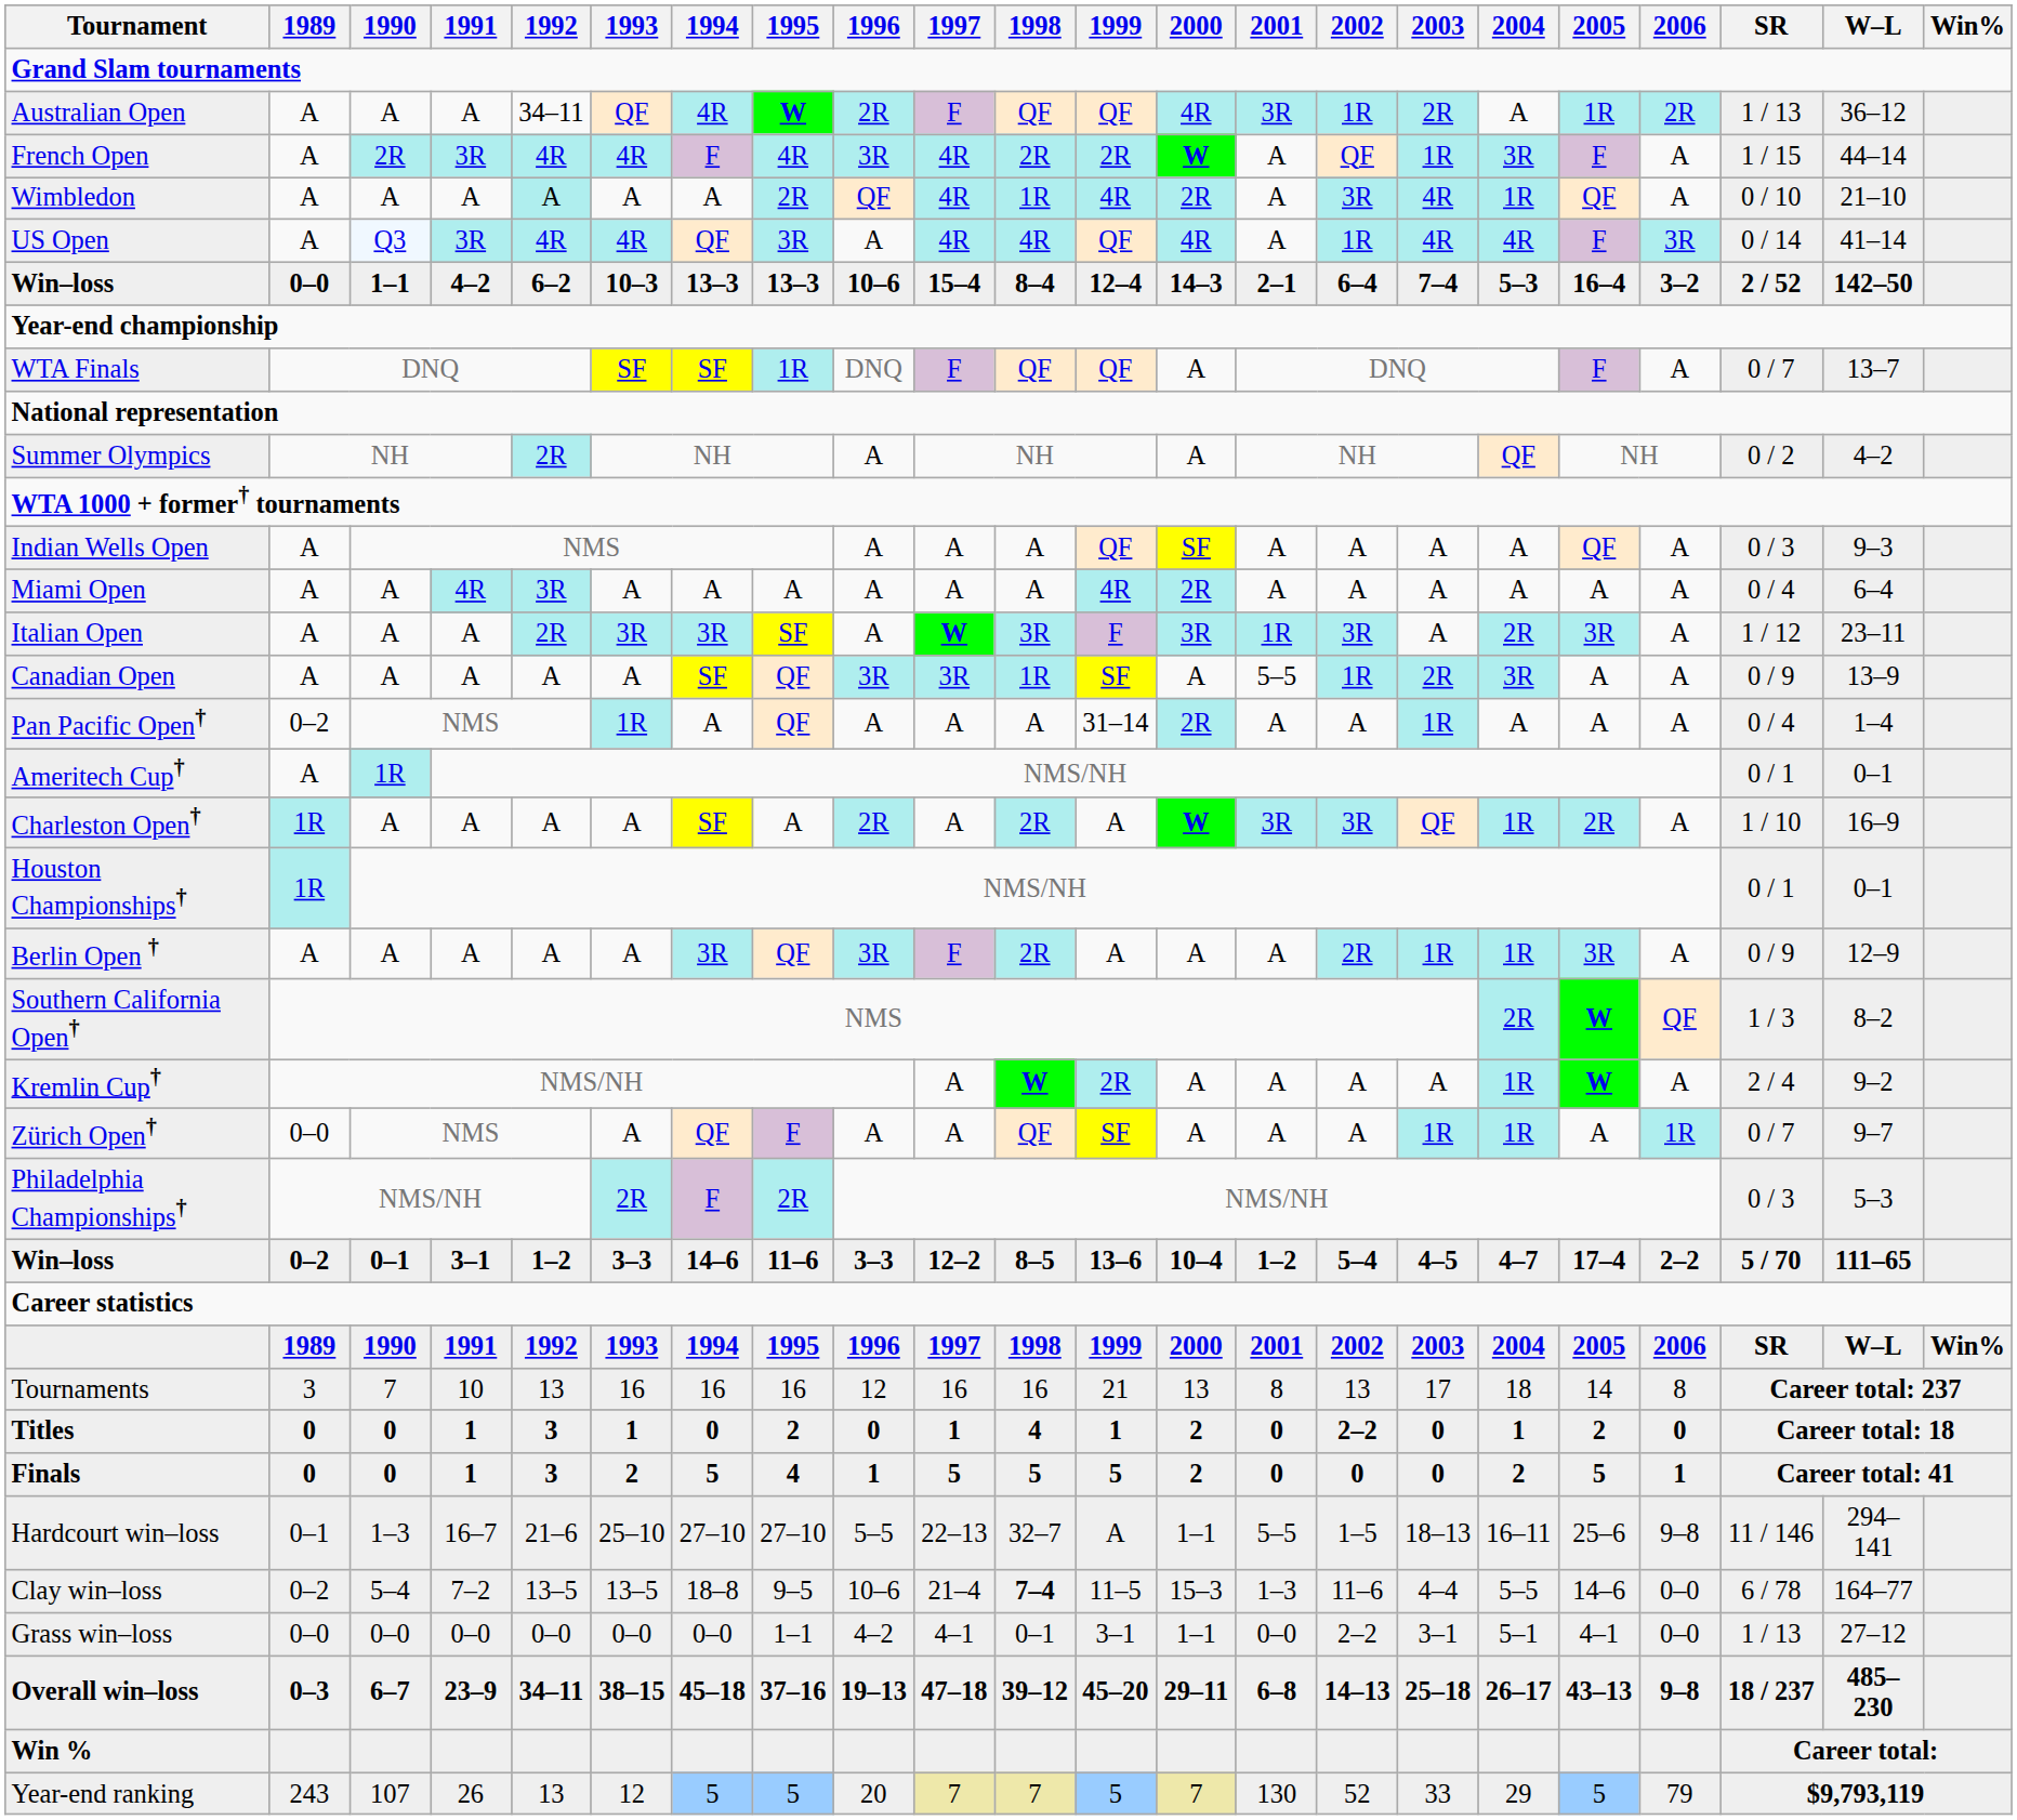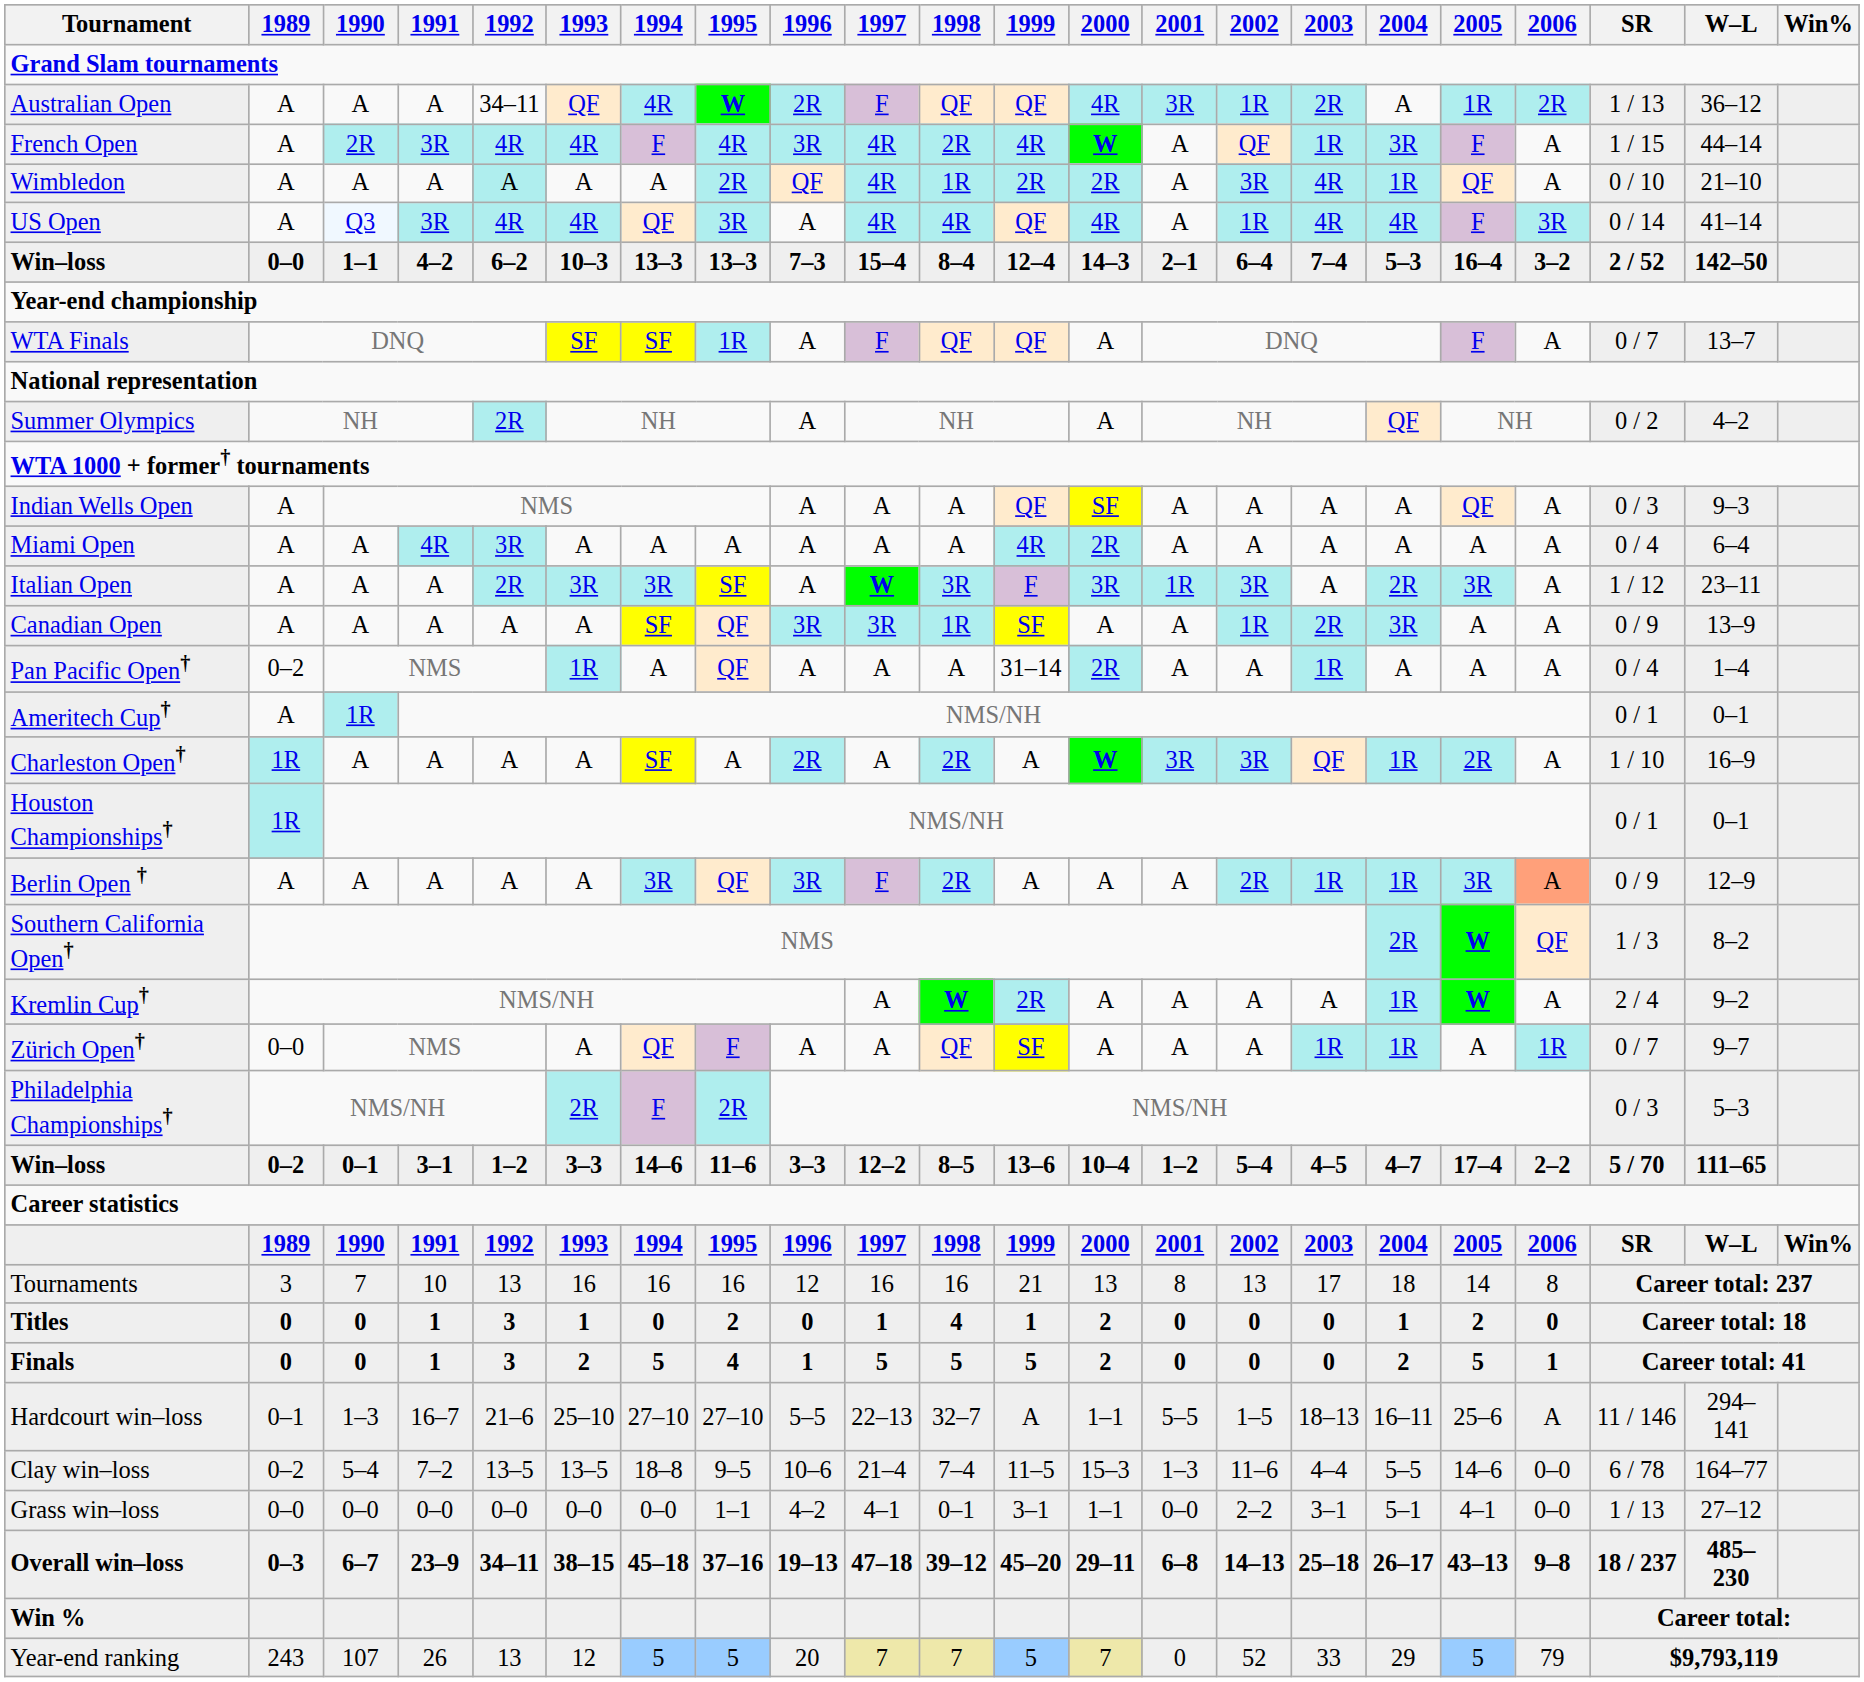French Open | 1999: 2R -> 4R
Wimbledon | 1999: 4R -> 2R
Win–loss / 1–1 | 1996: 10–6 -> 7–3
WTA Finals | 1996: DNQ -> A
Canadian Open | 2001: 5–5 -> A
Berlin Open † | 2006: no background -> lightsalmon background
Titles | 2002: 2–2 -> 0
Hardcourt win–loss | 2006: 9–8 -> A
Clay win–loss | 1998: bold -> normal
Year-end ranking | 2001: 130 -> 0
